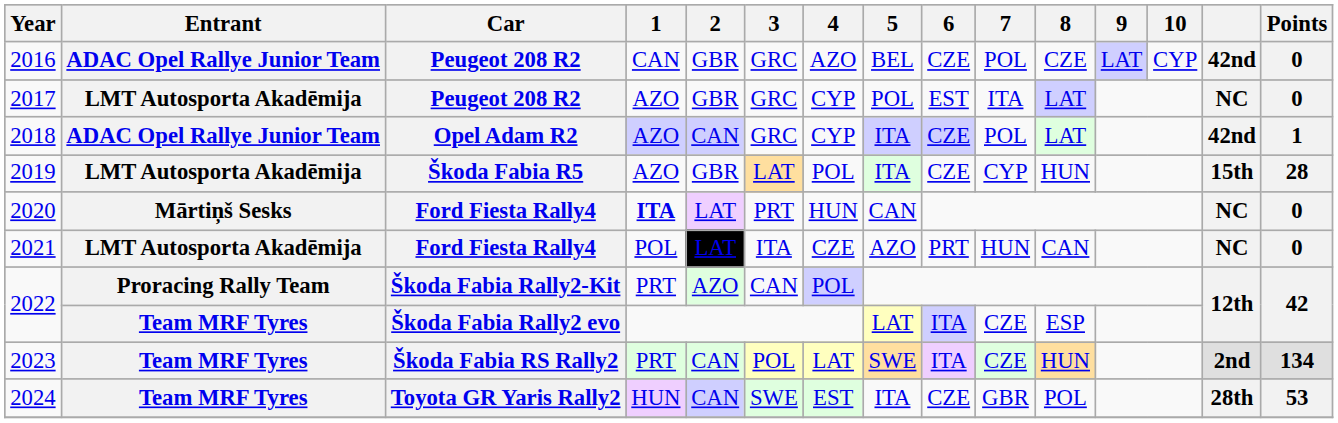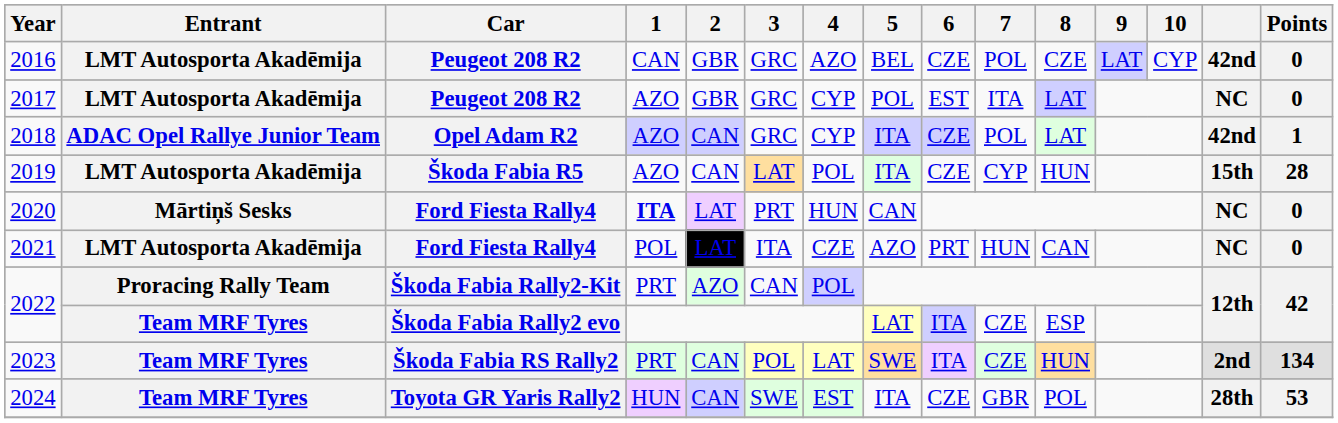2016 | Entrant: ADAC Opel Rallye Junior Team -> LMT Autosporta Akadēmija
2019 | 2: GBR -> CAN
